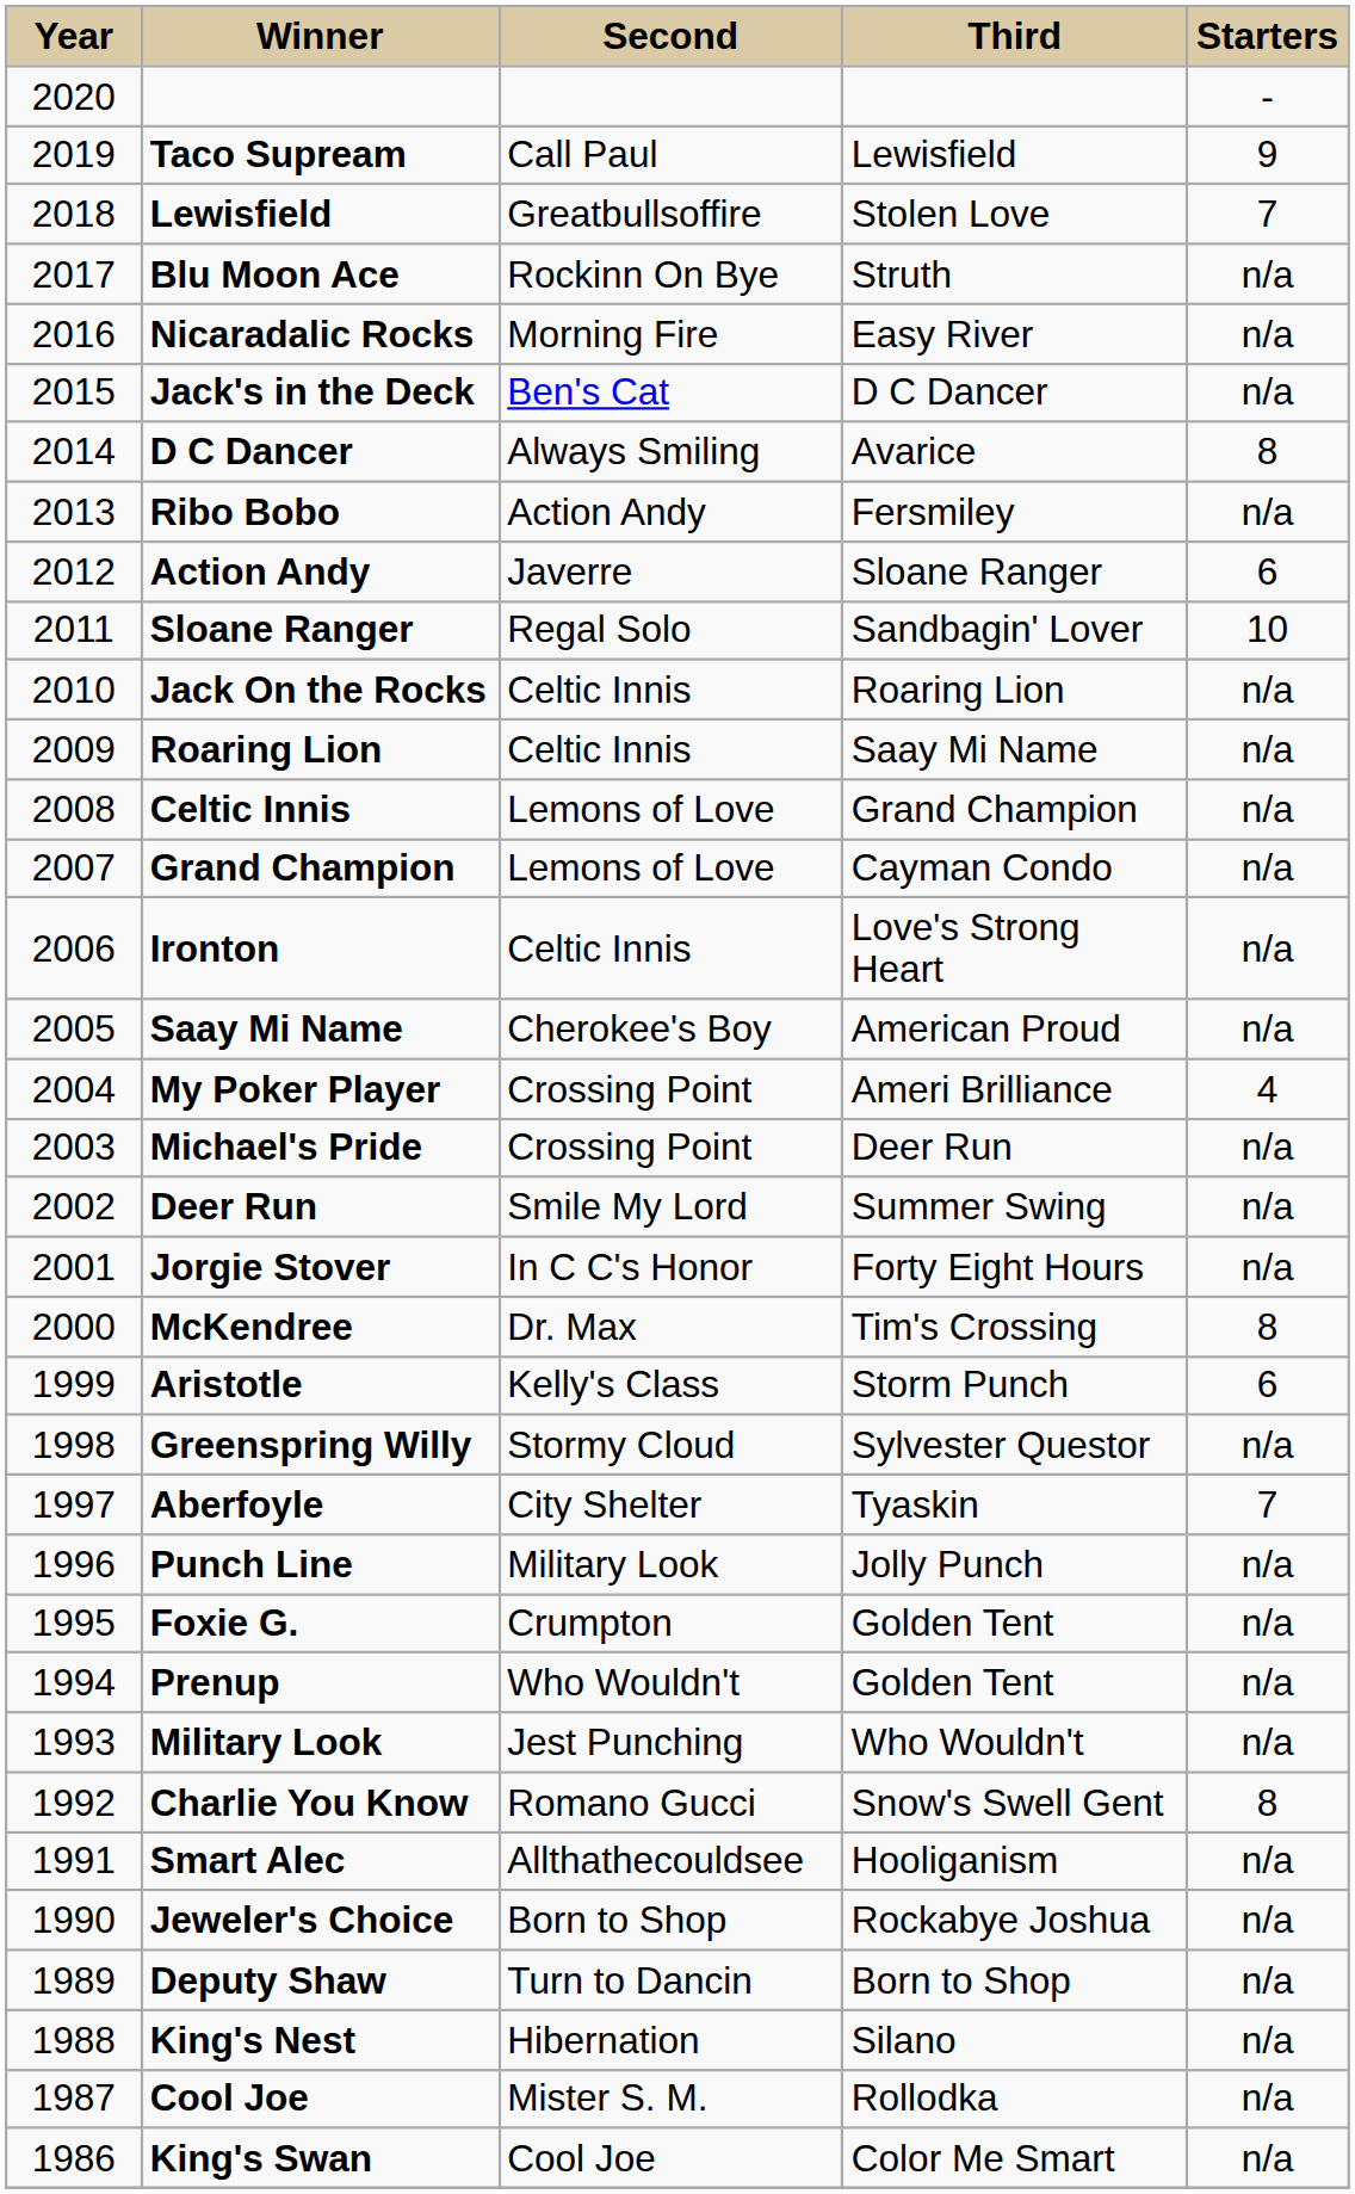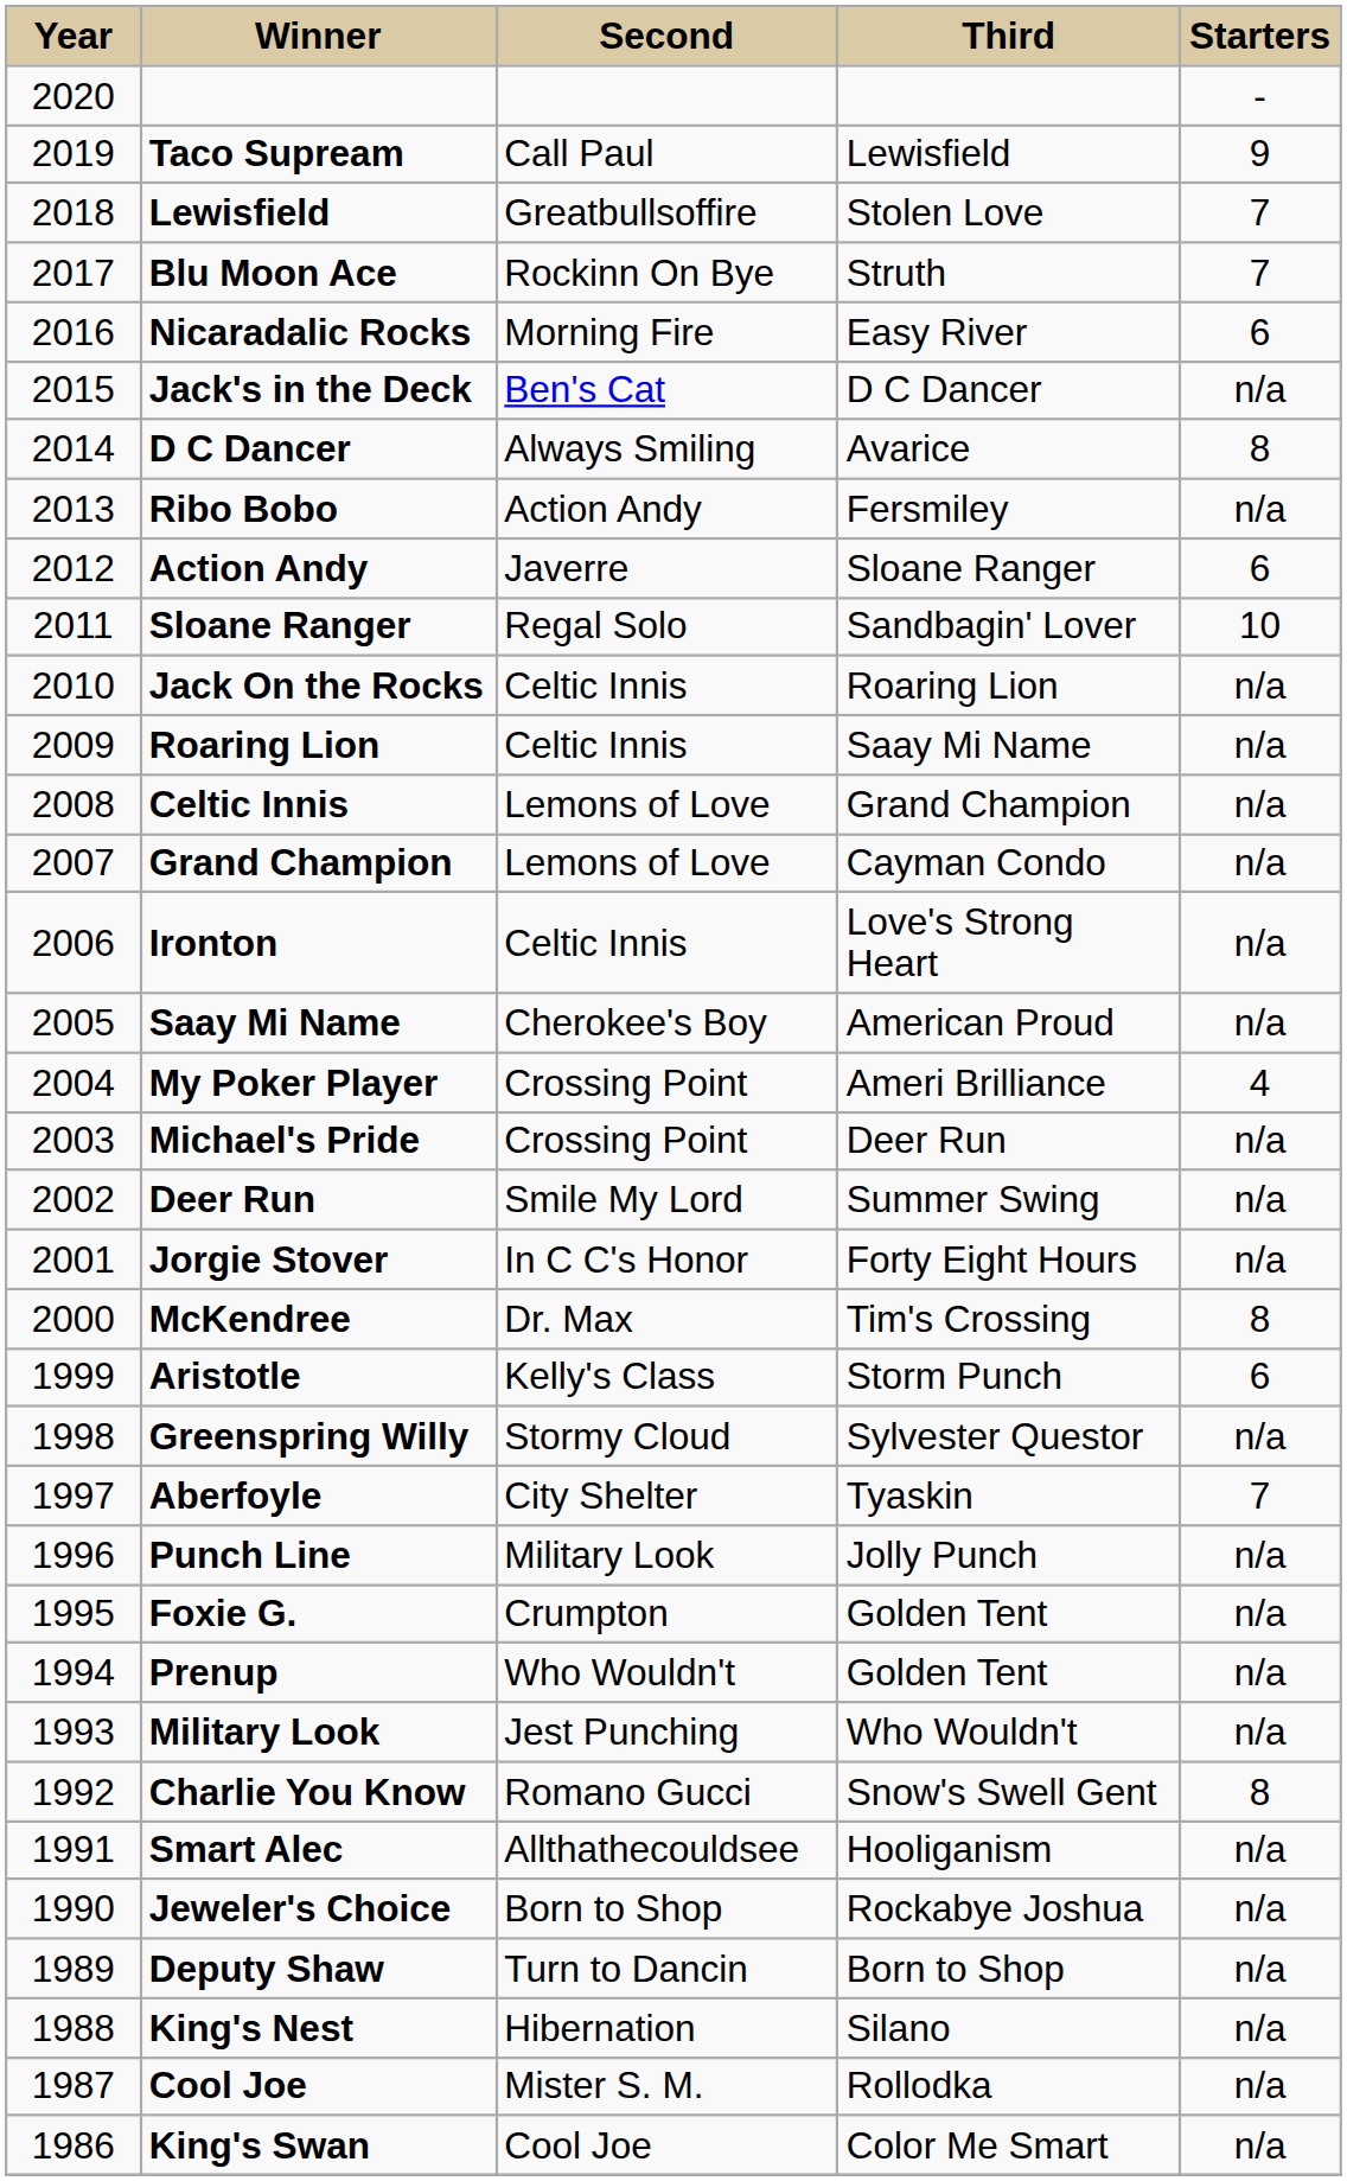Blu Moon Ace | column 5: n/a -> 7
Nicaradalic Rocks | column 5: n/a -> 6
